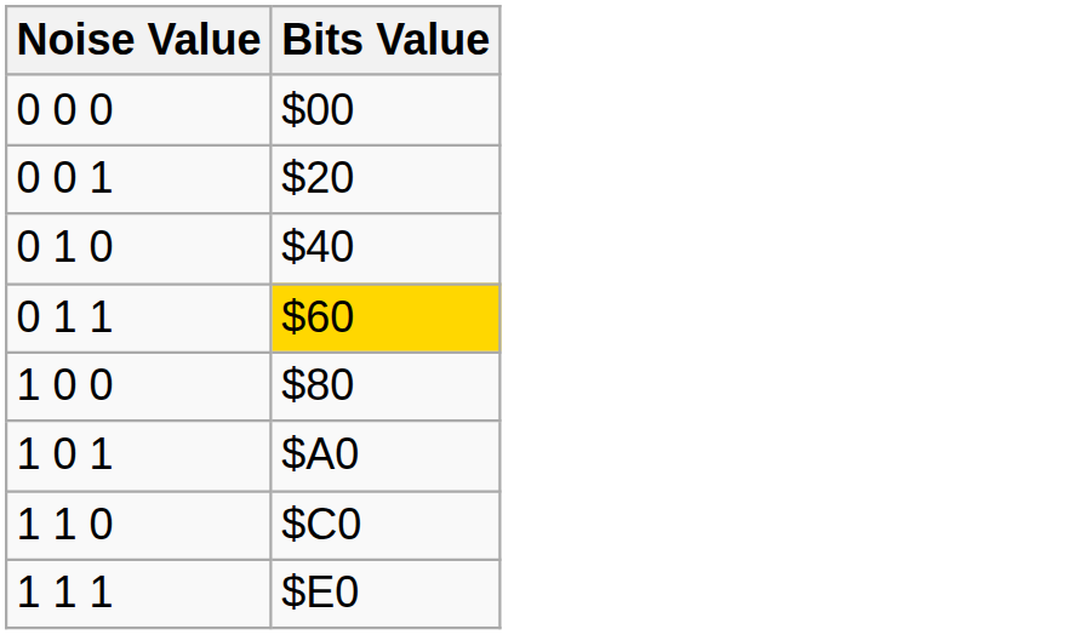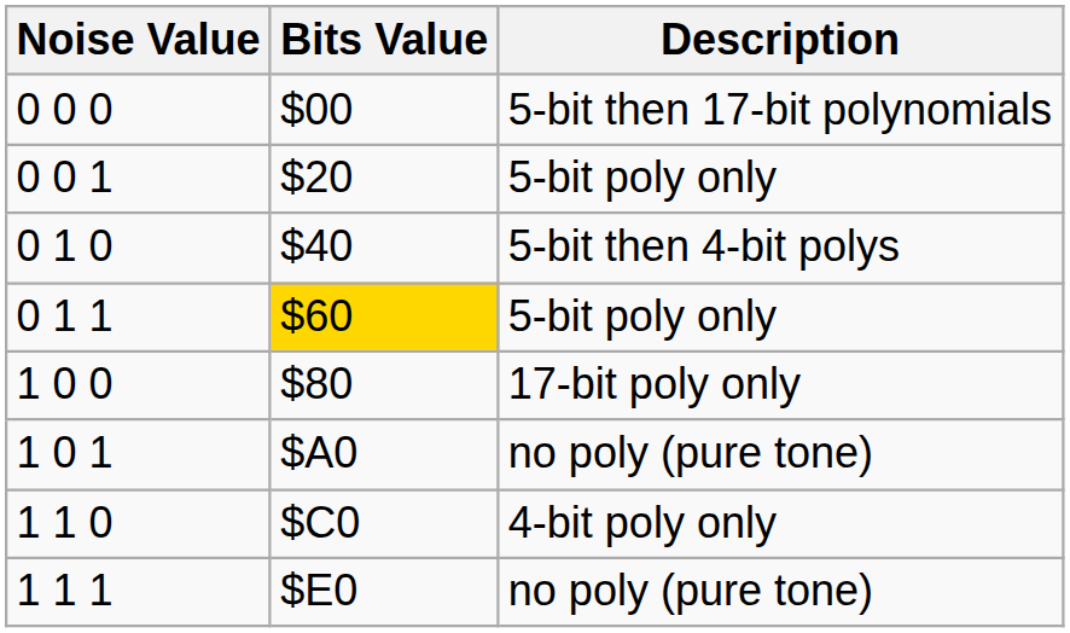+ column: Description | 5-bit then 17-bit polynomials | 5-bit poly only | 5-bit then 4-bit polys | 5-bit poly only | 17-bit poly only | no poly (pure tone) | 4-bit poly only | no poly (pure tone)
